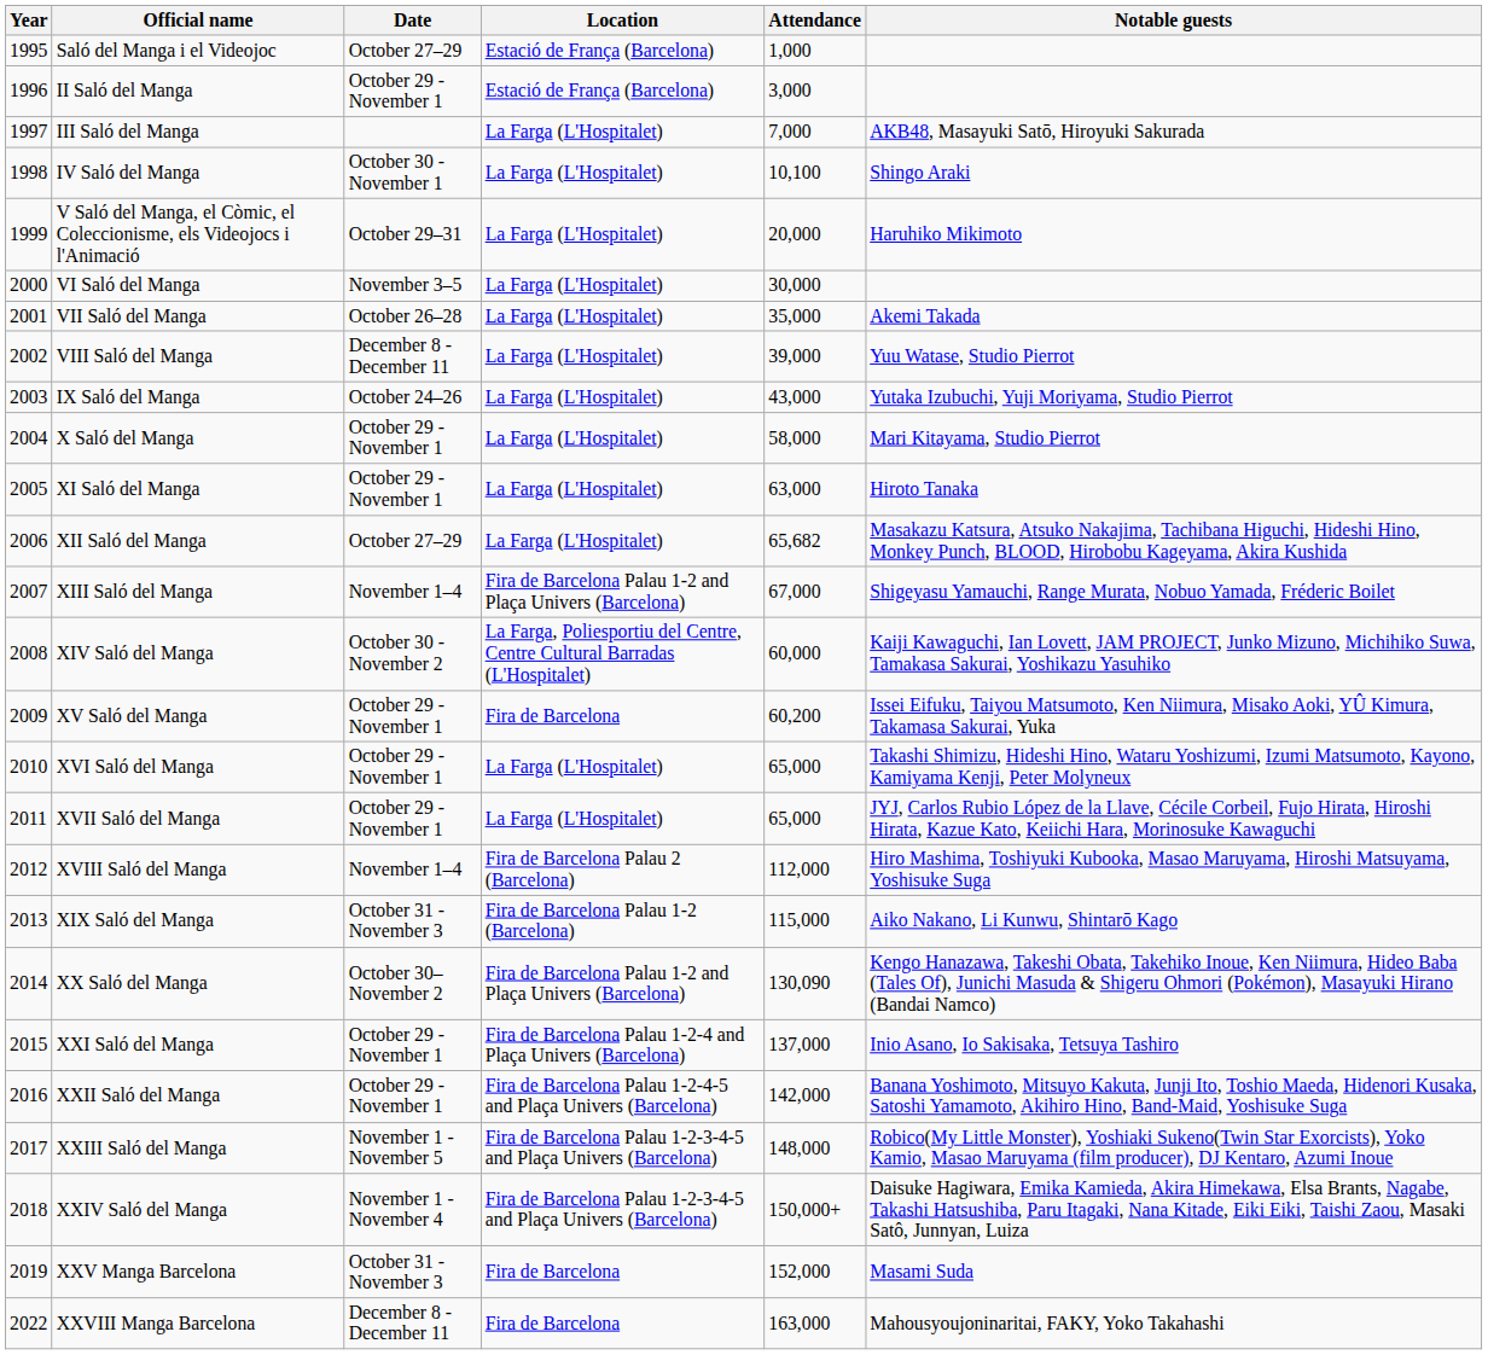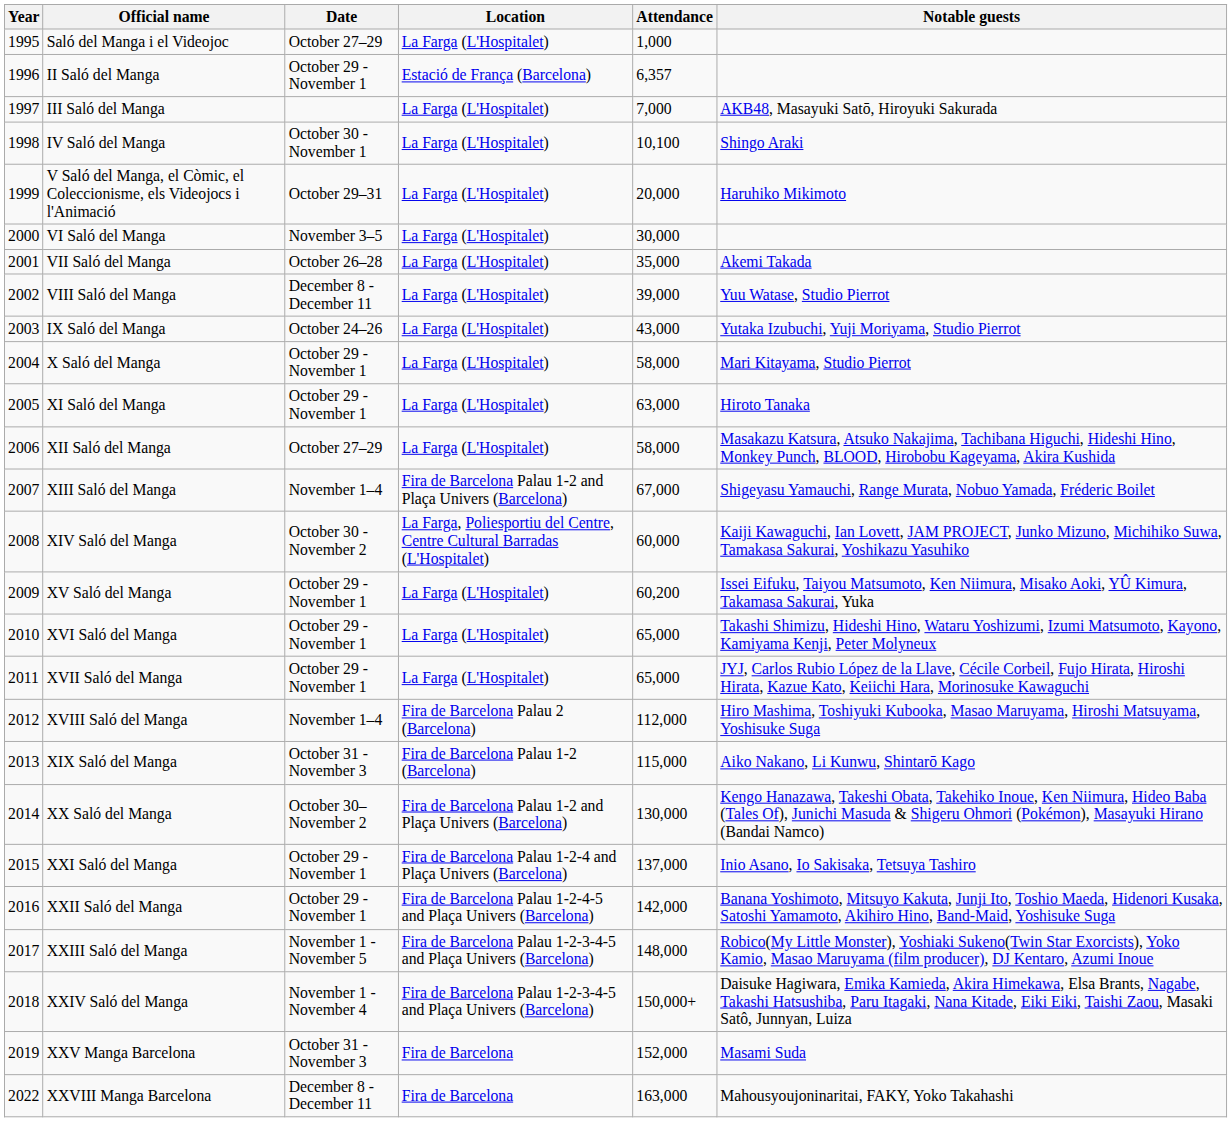Saló del Manga i el Videojoc | Location: Estació de França (Barcelona) -> La Farga (L'Hospitalet)
II Saló del Manga | Attendance: 3,000 -> 6,357
XII Saló del Manga | Attendance: 65,682 -> 58,000
XV Saló del Manga | Location: Fira de Barcelona -> La Farga (L'Hospitalet)
XX Saló del Manga | Attendance: 130,090 -> 130,000
